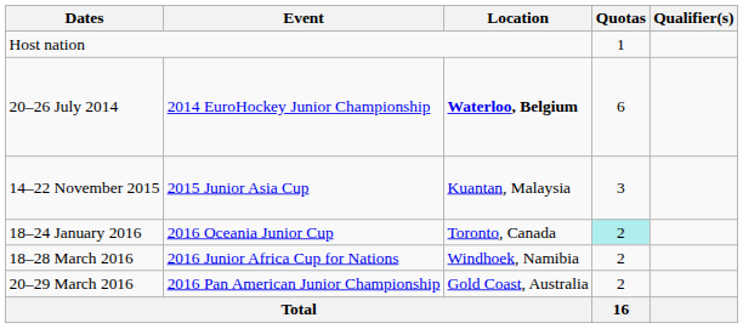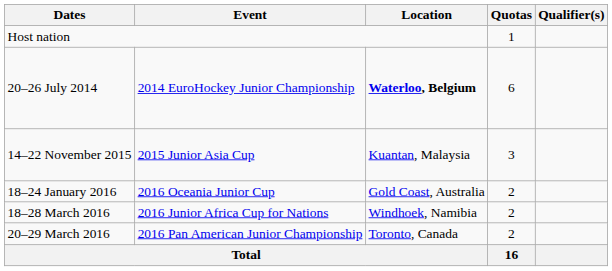18–24 January 2016 | Location: Toronto, Canada -> Gold Coast, Australia
18–24 January 2016 | Quotas: paleturquoise background -> no background
20–29 March 2016 | Location: Gold Coast, Australia -> Toronto, Canada
